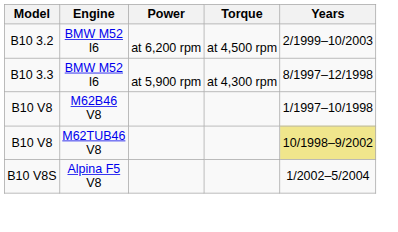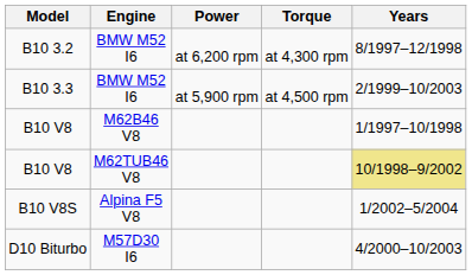B10 3.2 | Torque: at 4,500 rpm -> at 4,300 rpm
B10 3.2 | Years: 2/1999–10/2003 -> 8/1997–12/1998
B10 3.3 | Torque: at 4,300 rpm -> at 4,500 rpm
B10 3.3 | Years: 8/1997–12/1998 -> 2/1999–10/2003
+ row: D10 Biturbo | M57D30 I6 | 4/2000–10/2003
